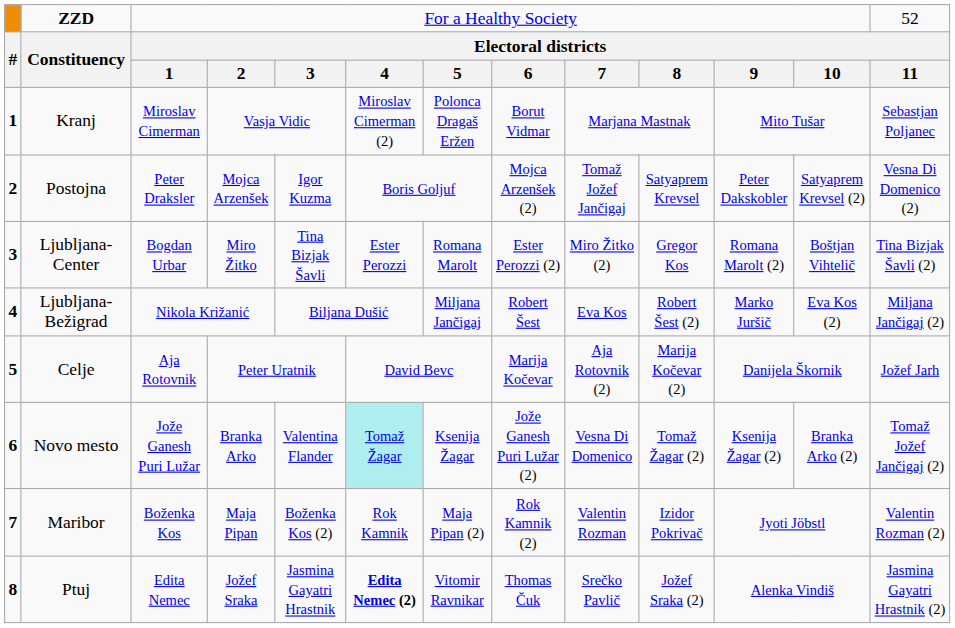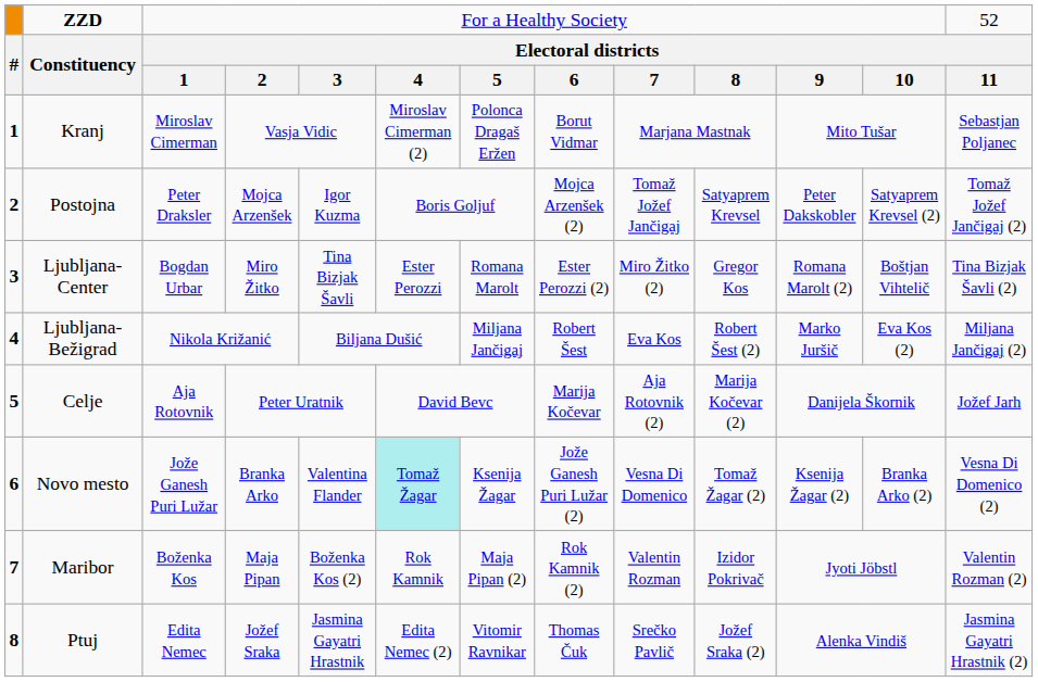Postojna | column 13: Vesna Di Domenico (2) -> Tomaž Jožef Jančigaj (2)
Novo mesto | column 13: Tomaž Jožef Jančigaj (2) -> Vesna Di Domenico (2)
Ptuj | column 6: bold -> normal
